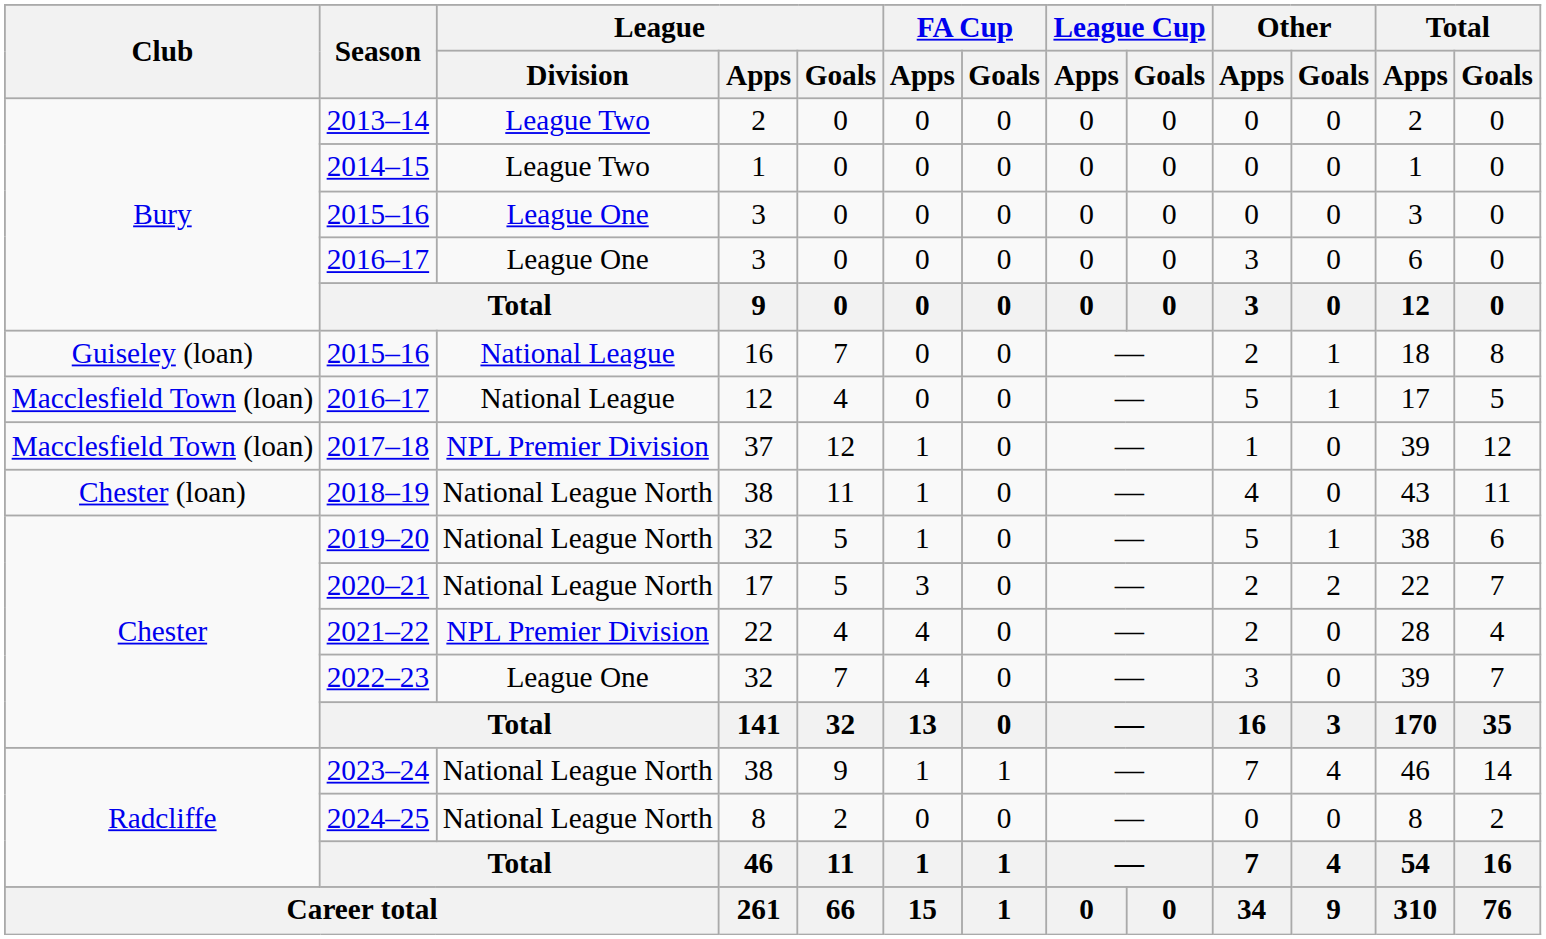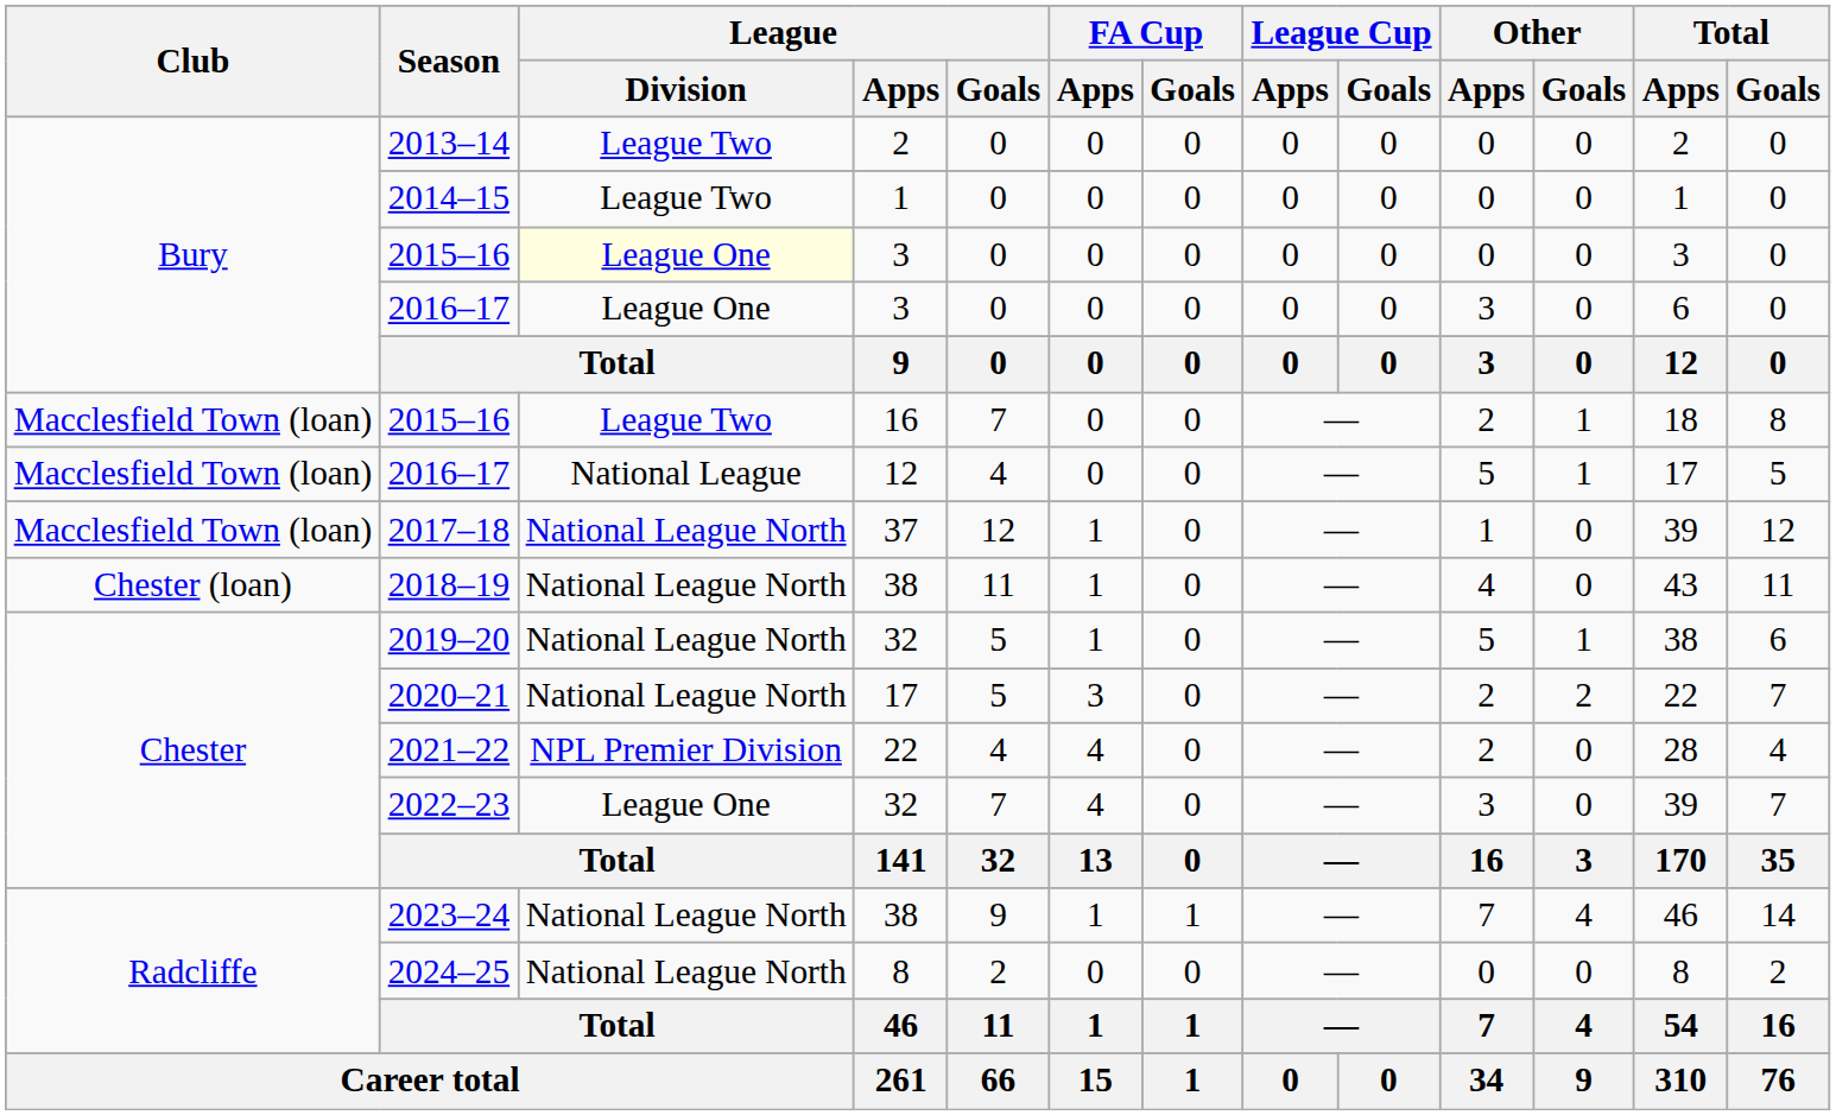2015–16 / 3 | League / Division: no background -> lightyellow background
2015–16 / 16 | Club: Guiseley (loan) -> Macclesfield Town (loan)
2015–16 / 16 | League / Division: National League -> League Two
2017–18 | League / Division: NPL Premier Division -> National League North
